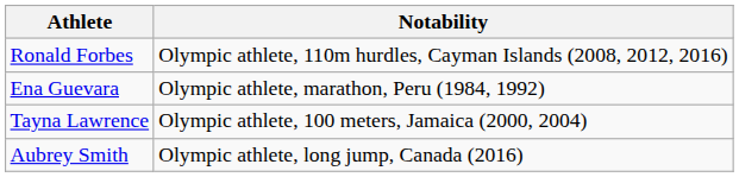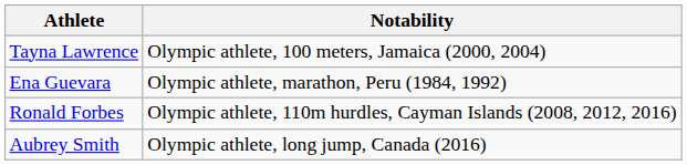rows swapped: Ronald Forbes <-> Tayna Lawrence
